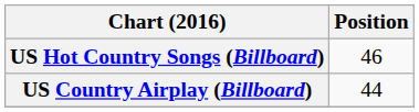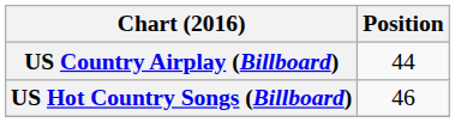rows swapped: US Country Airplay (Billboard) <-> US Hot Country Songs (Billboard)
